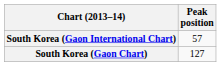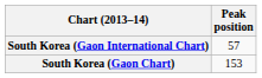South Korea (Gaon Chart) | Peak position: 127 -> 153
